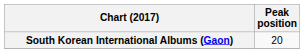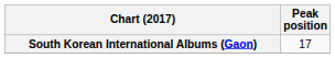South Korean International Albums (Gaon) | Peak position: 20 -> 17
